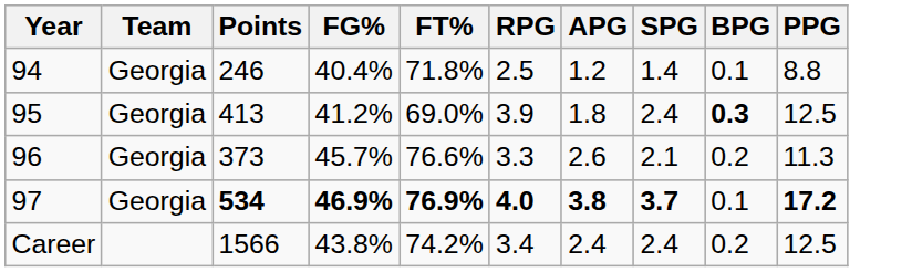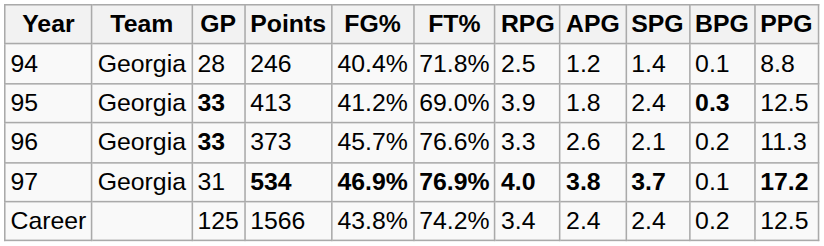+ column: GP | 28 | 33 | 33 | 31 | 125
